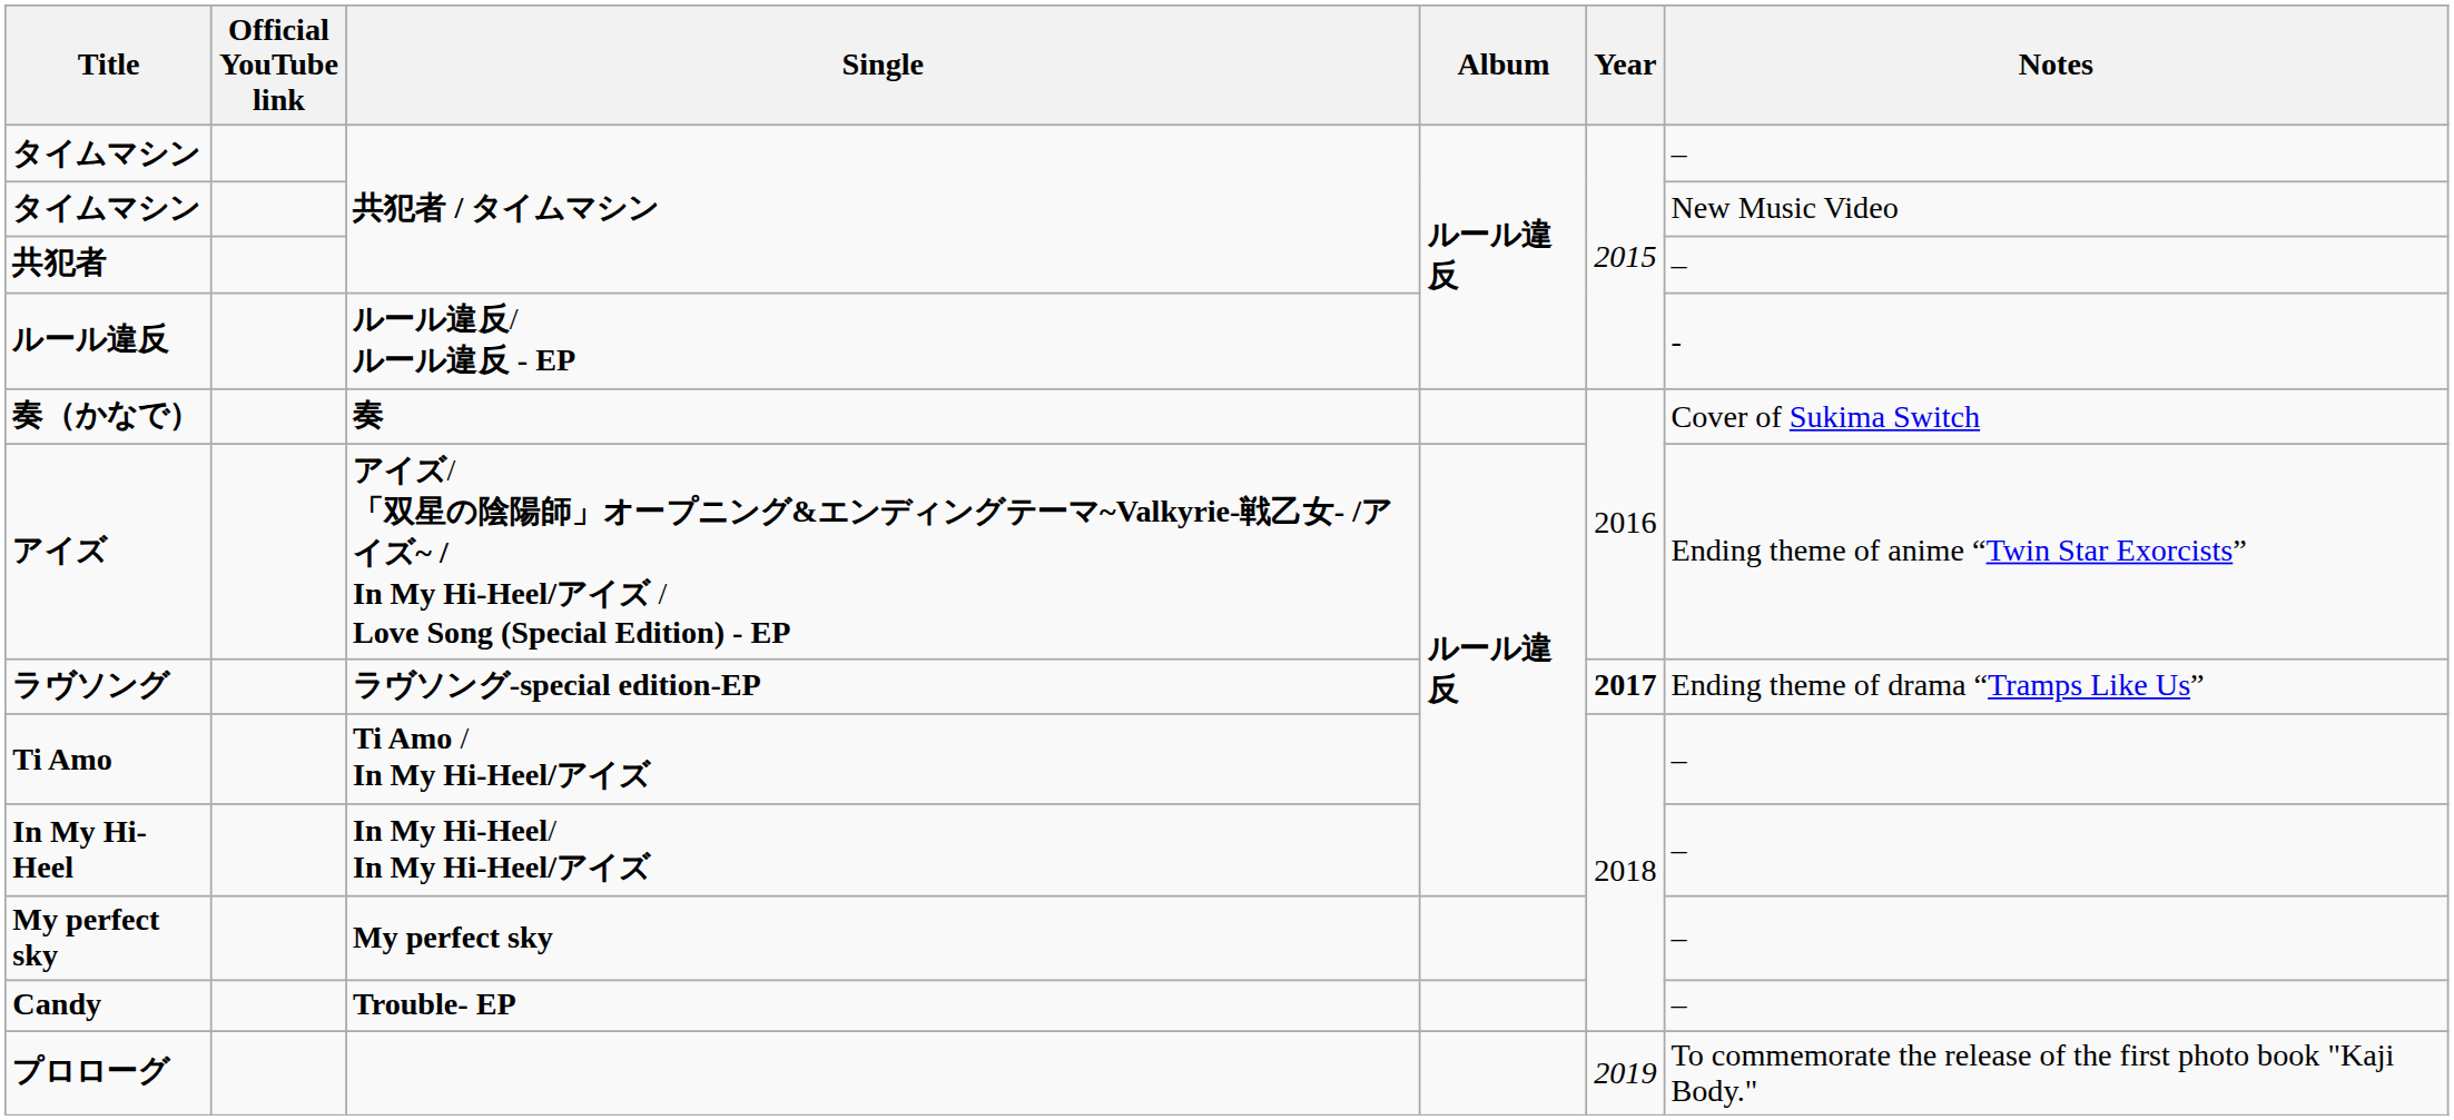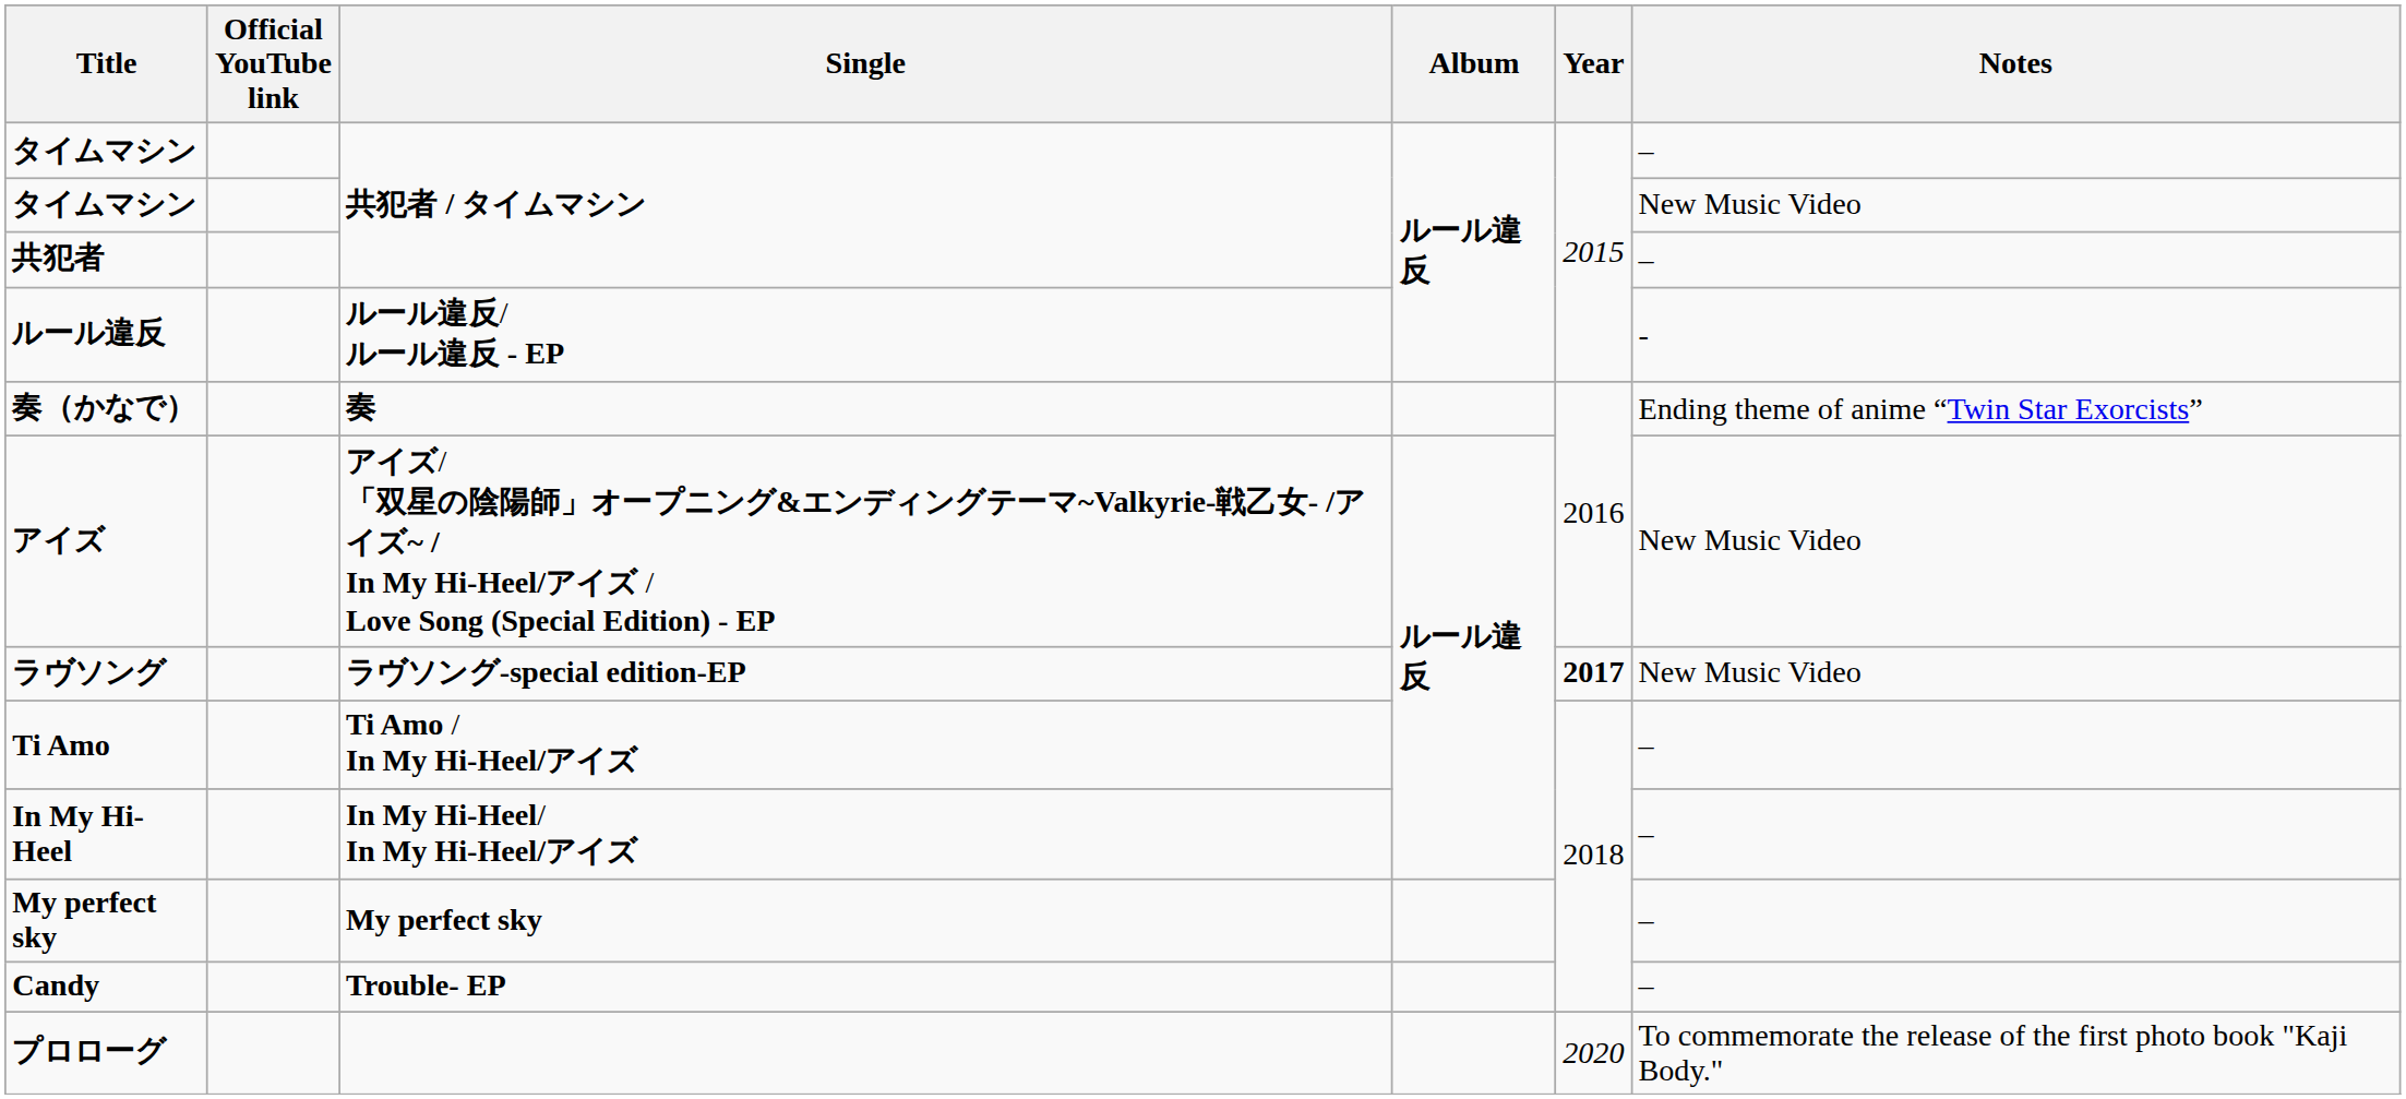奏（かなで） | Notes: Cover of Sukima Switch -> Ending theme of anime “Twin Star Exorcists”
アイズ | Notes: Ending theme of anime “Twin Star Exorcists” -> New Music Video
ラヴソング | Notes: Ending theme of drama “Tramps Like Us” -> New Music Video
プロローグ | Year: 2019 -> 2020
